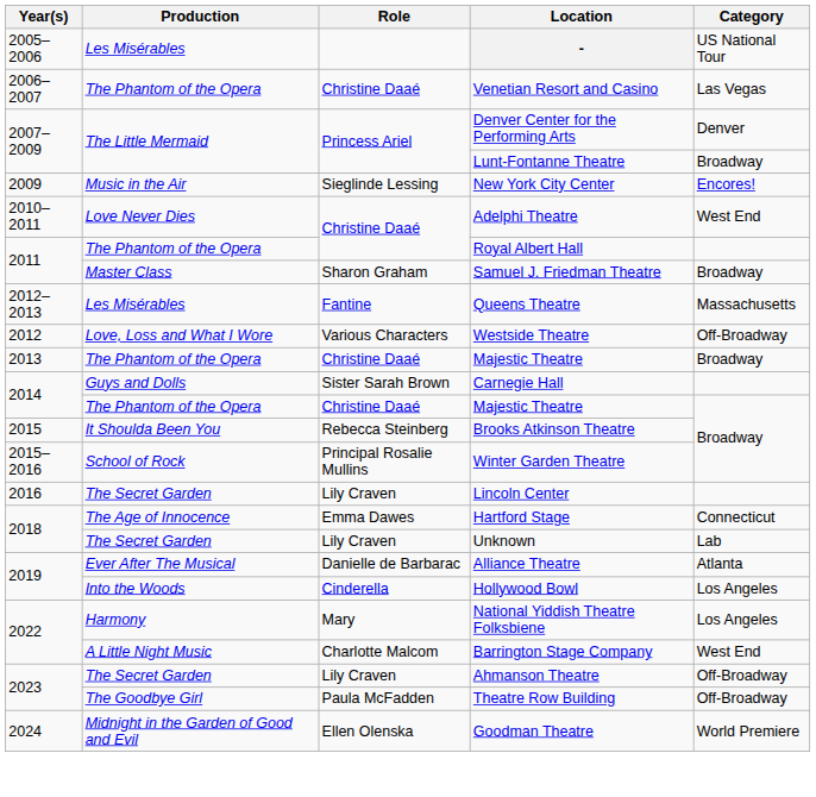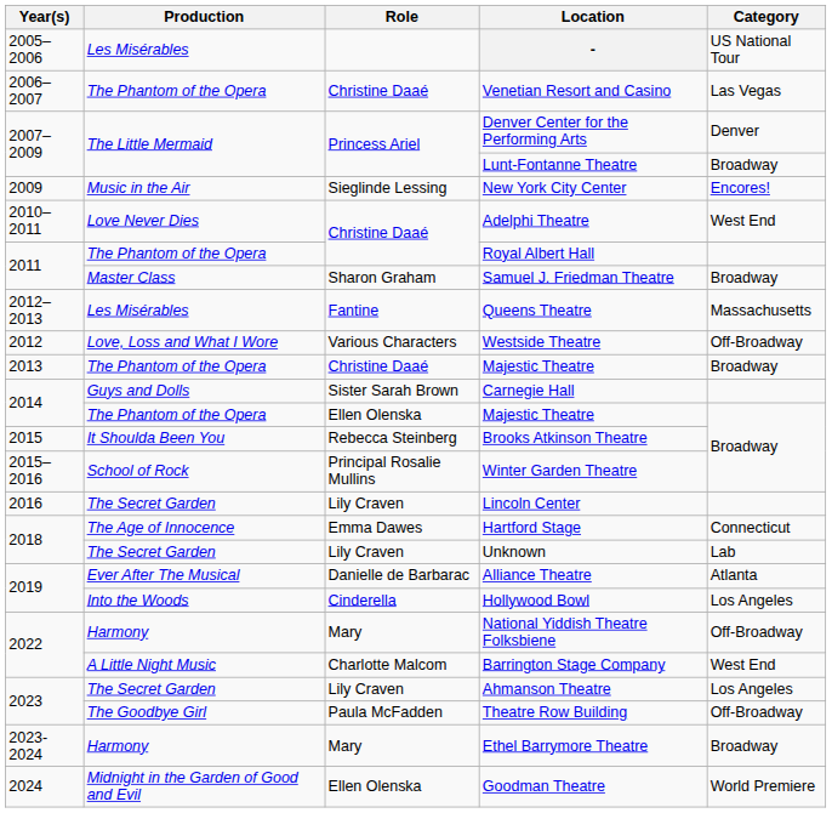2014 / Majestic Theatre | Role: Christine Daaé -> Ellen Olenska
National Yiddish Theatre Folksbiene | Category: Los Angeles -> Off-Broadway
Ahmanson Theatre | Category: Off-Broadway -> Los Angeles
+ row: 2023-2024 | Harmony | Mary | Ethel Barrymore Theatre | Broadway
